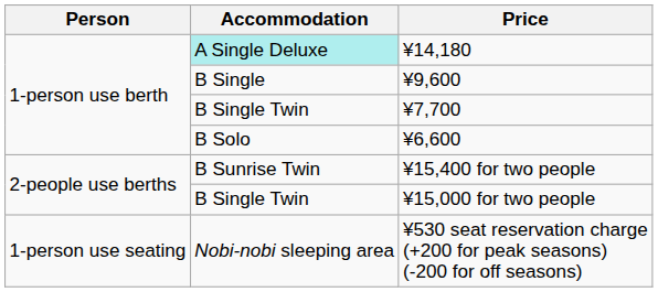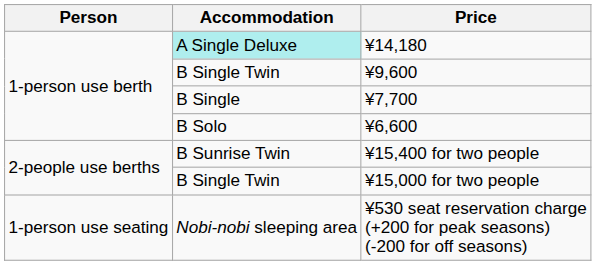¥9,600 | Accommodation: B Single -> B Single Twin
¥7,700 | Accommodation: B Single Twin -> B Single
